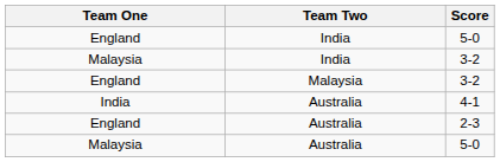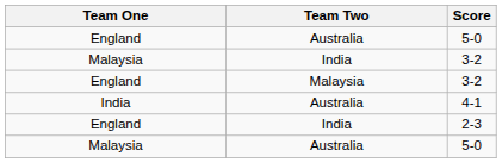England / 5-0 | Team Two: India -> Australia
2-3 | Team Two: Australia -> India
